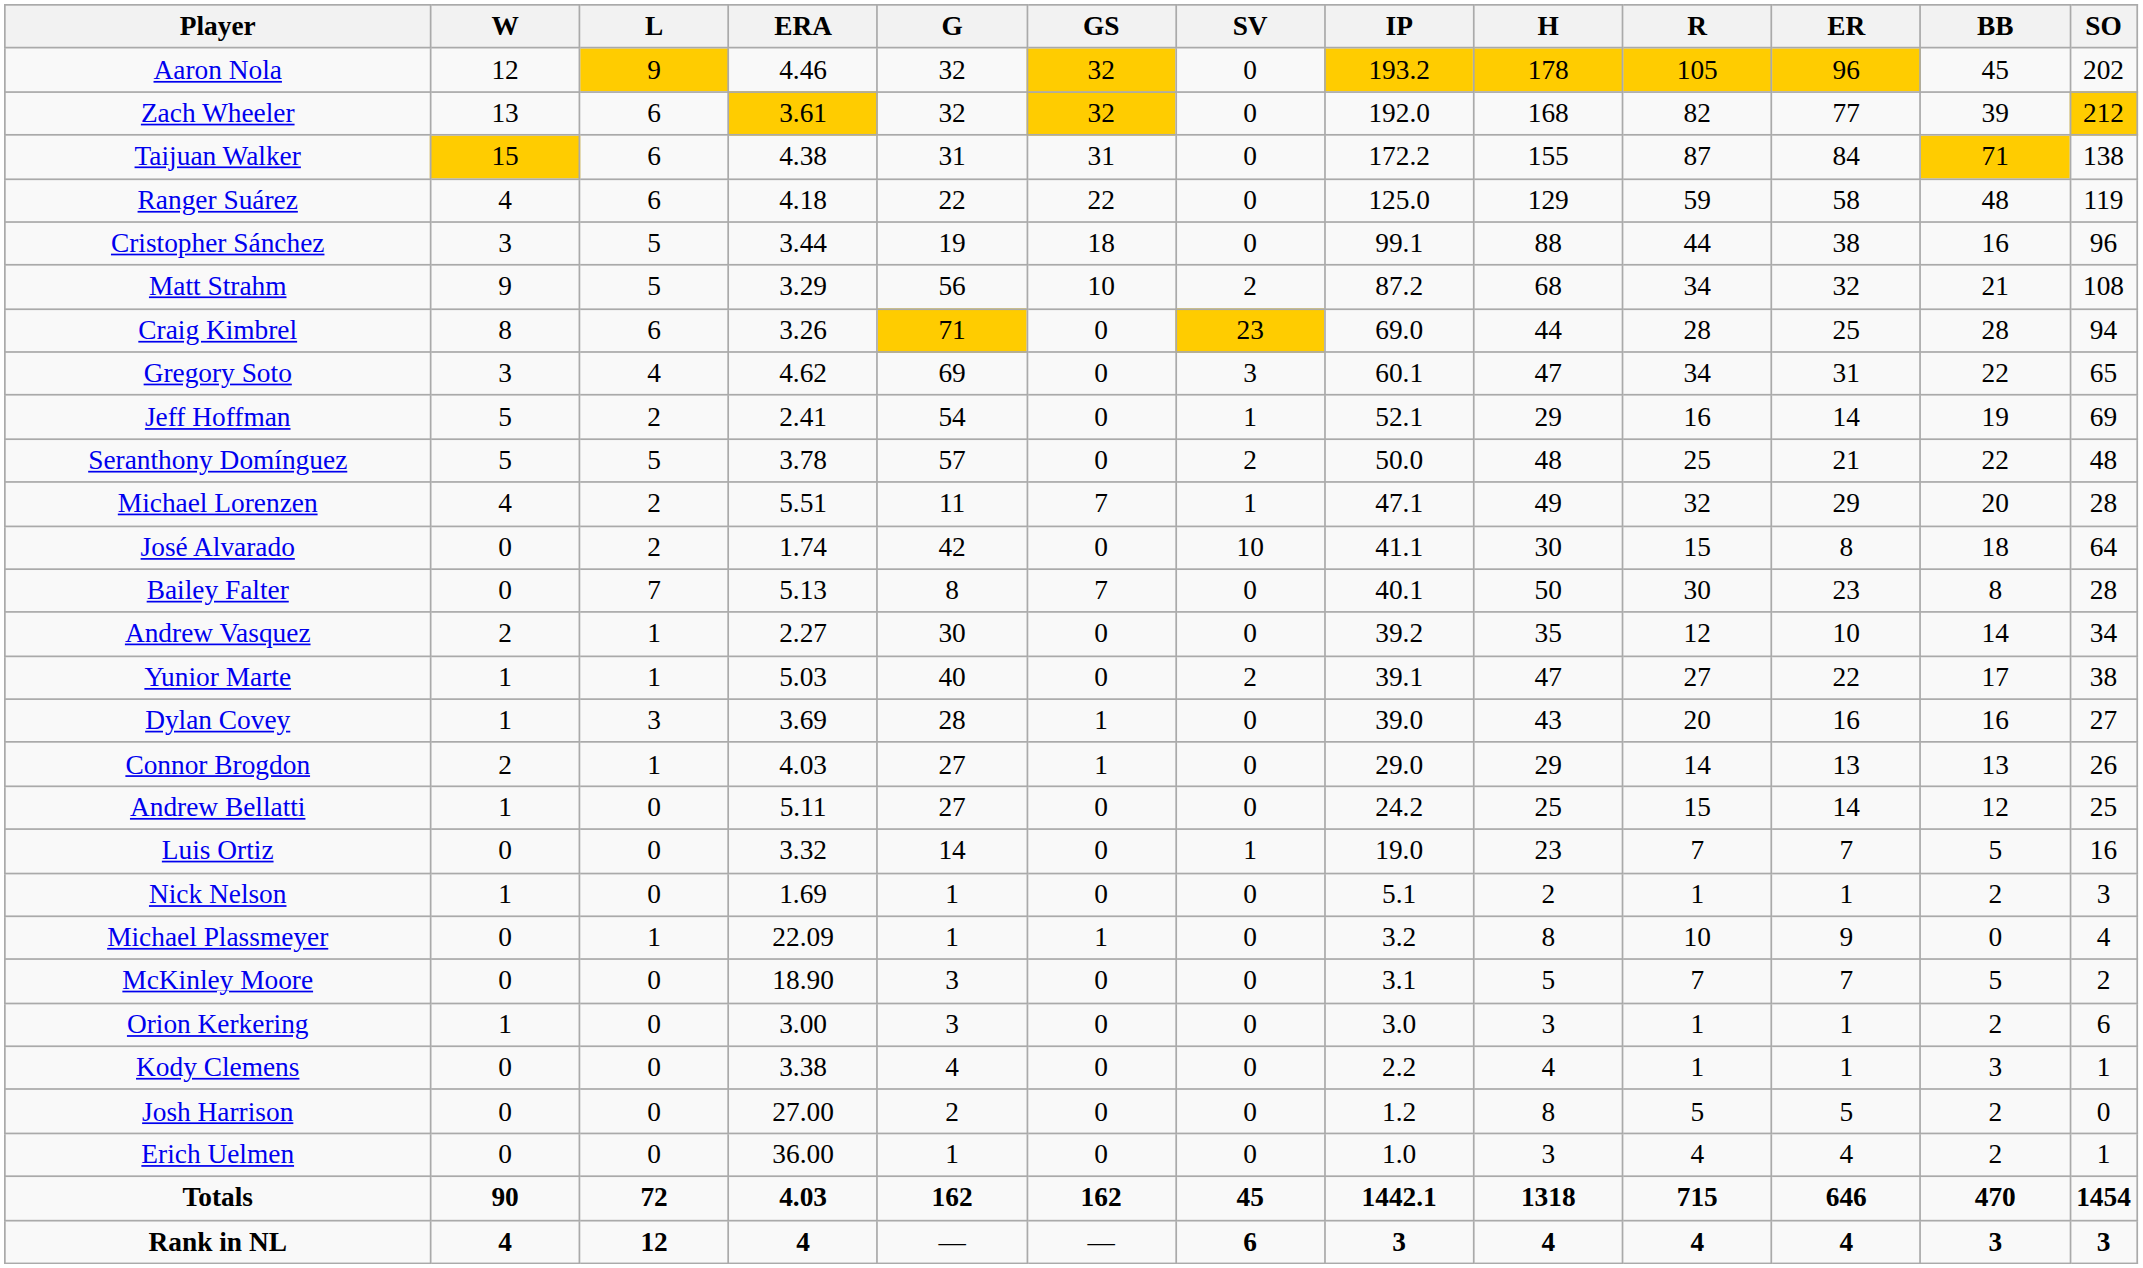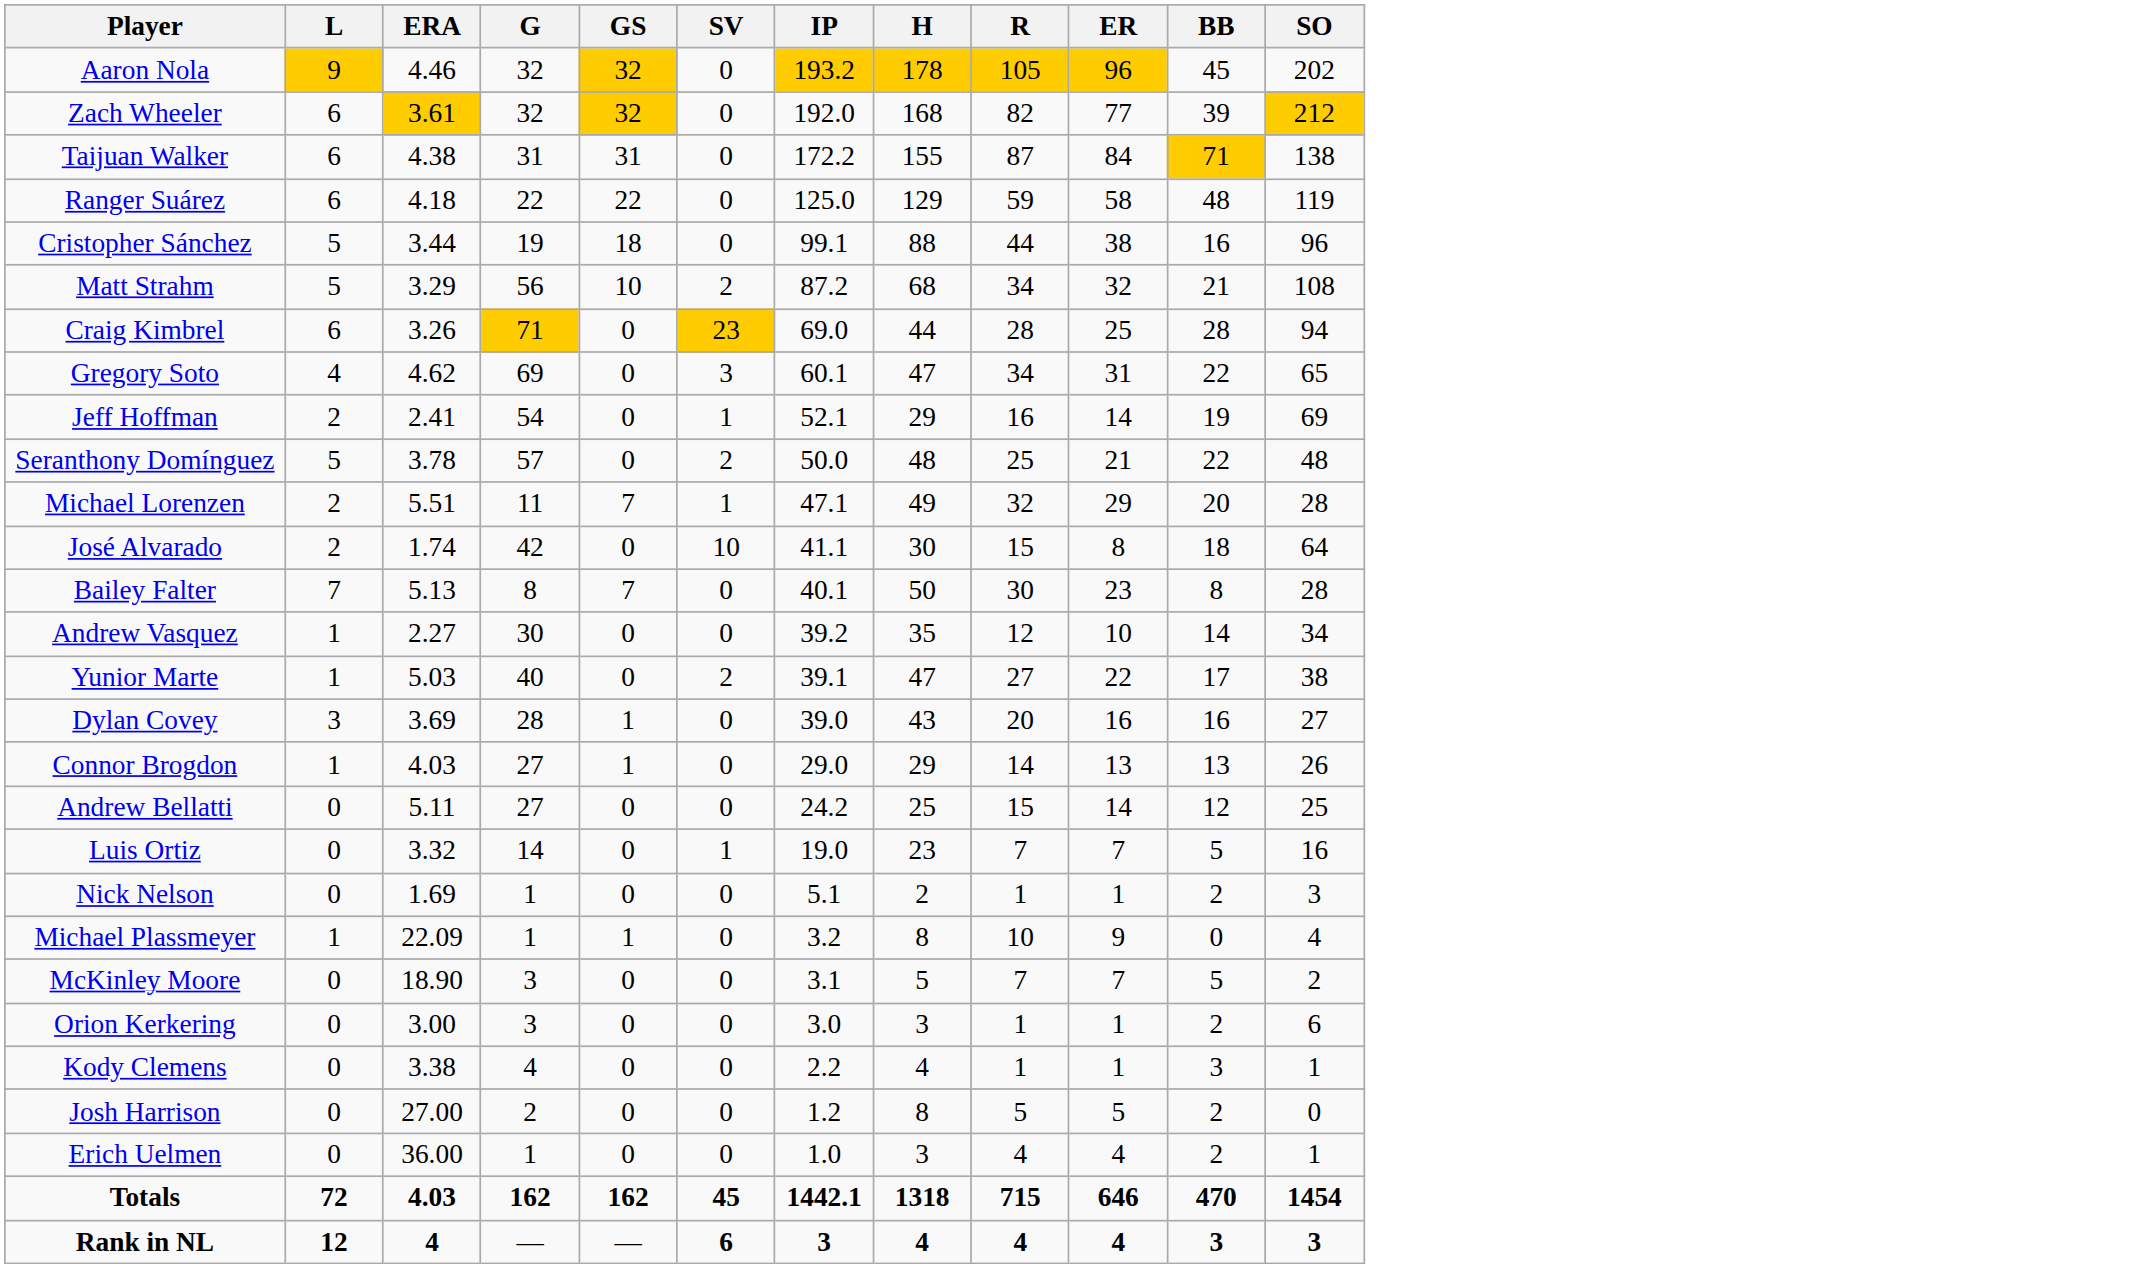- column: W | 12 | 13 | 15 | 4 | 3 | 9 | 8 | 3 | 5 | 5 | 4 | 0 | 0 | 2 | 1 | 1 | 2 | 1 | 0 | 1 | 0 | 0 | 1 | 0 | 0 | 0 | 90 | 4
